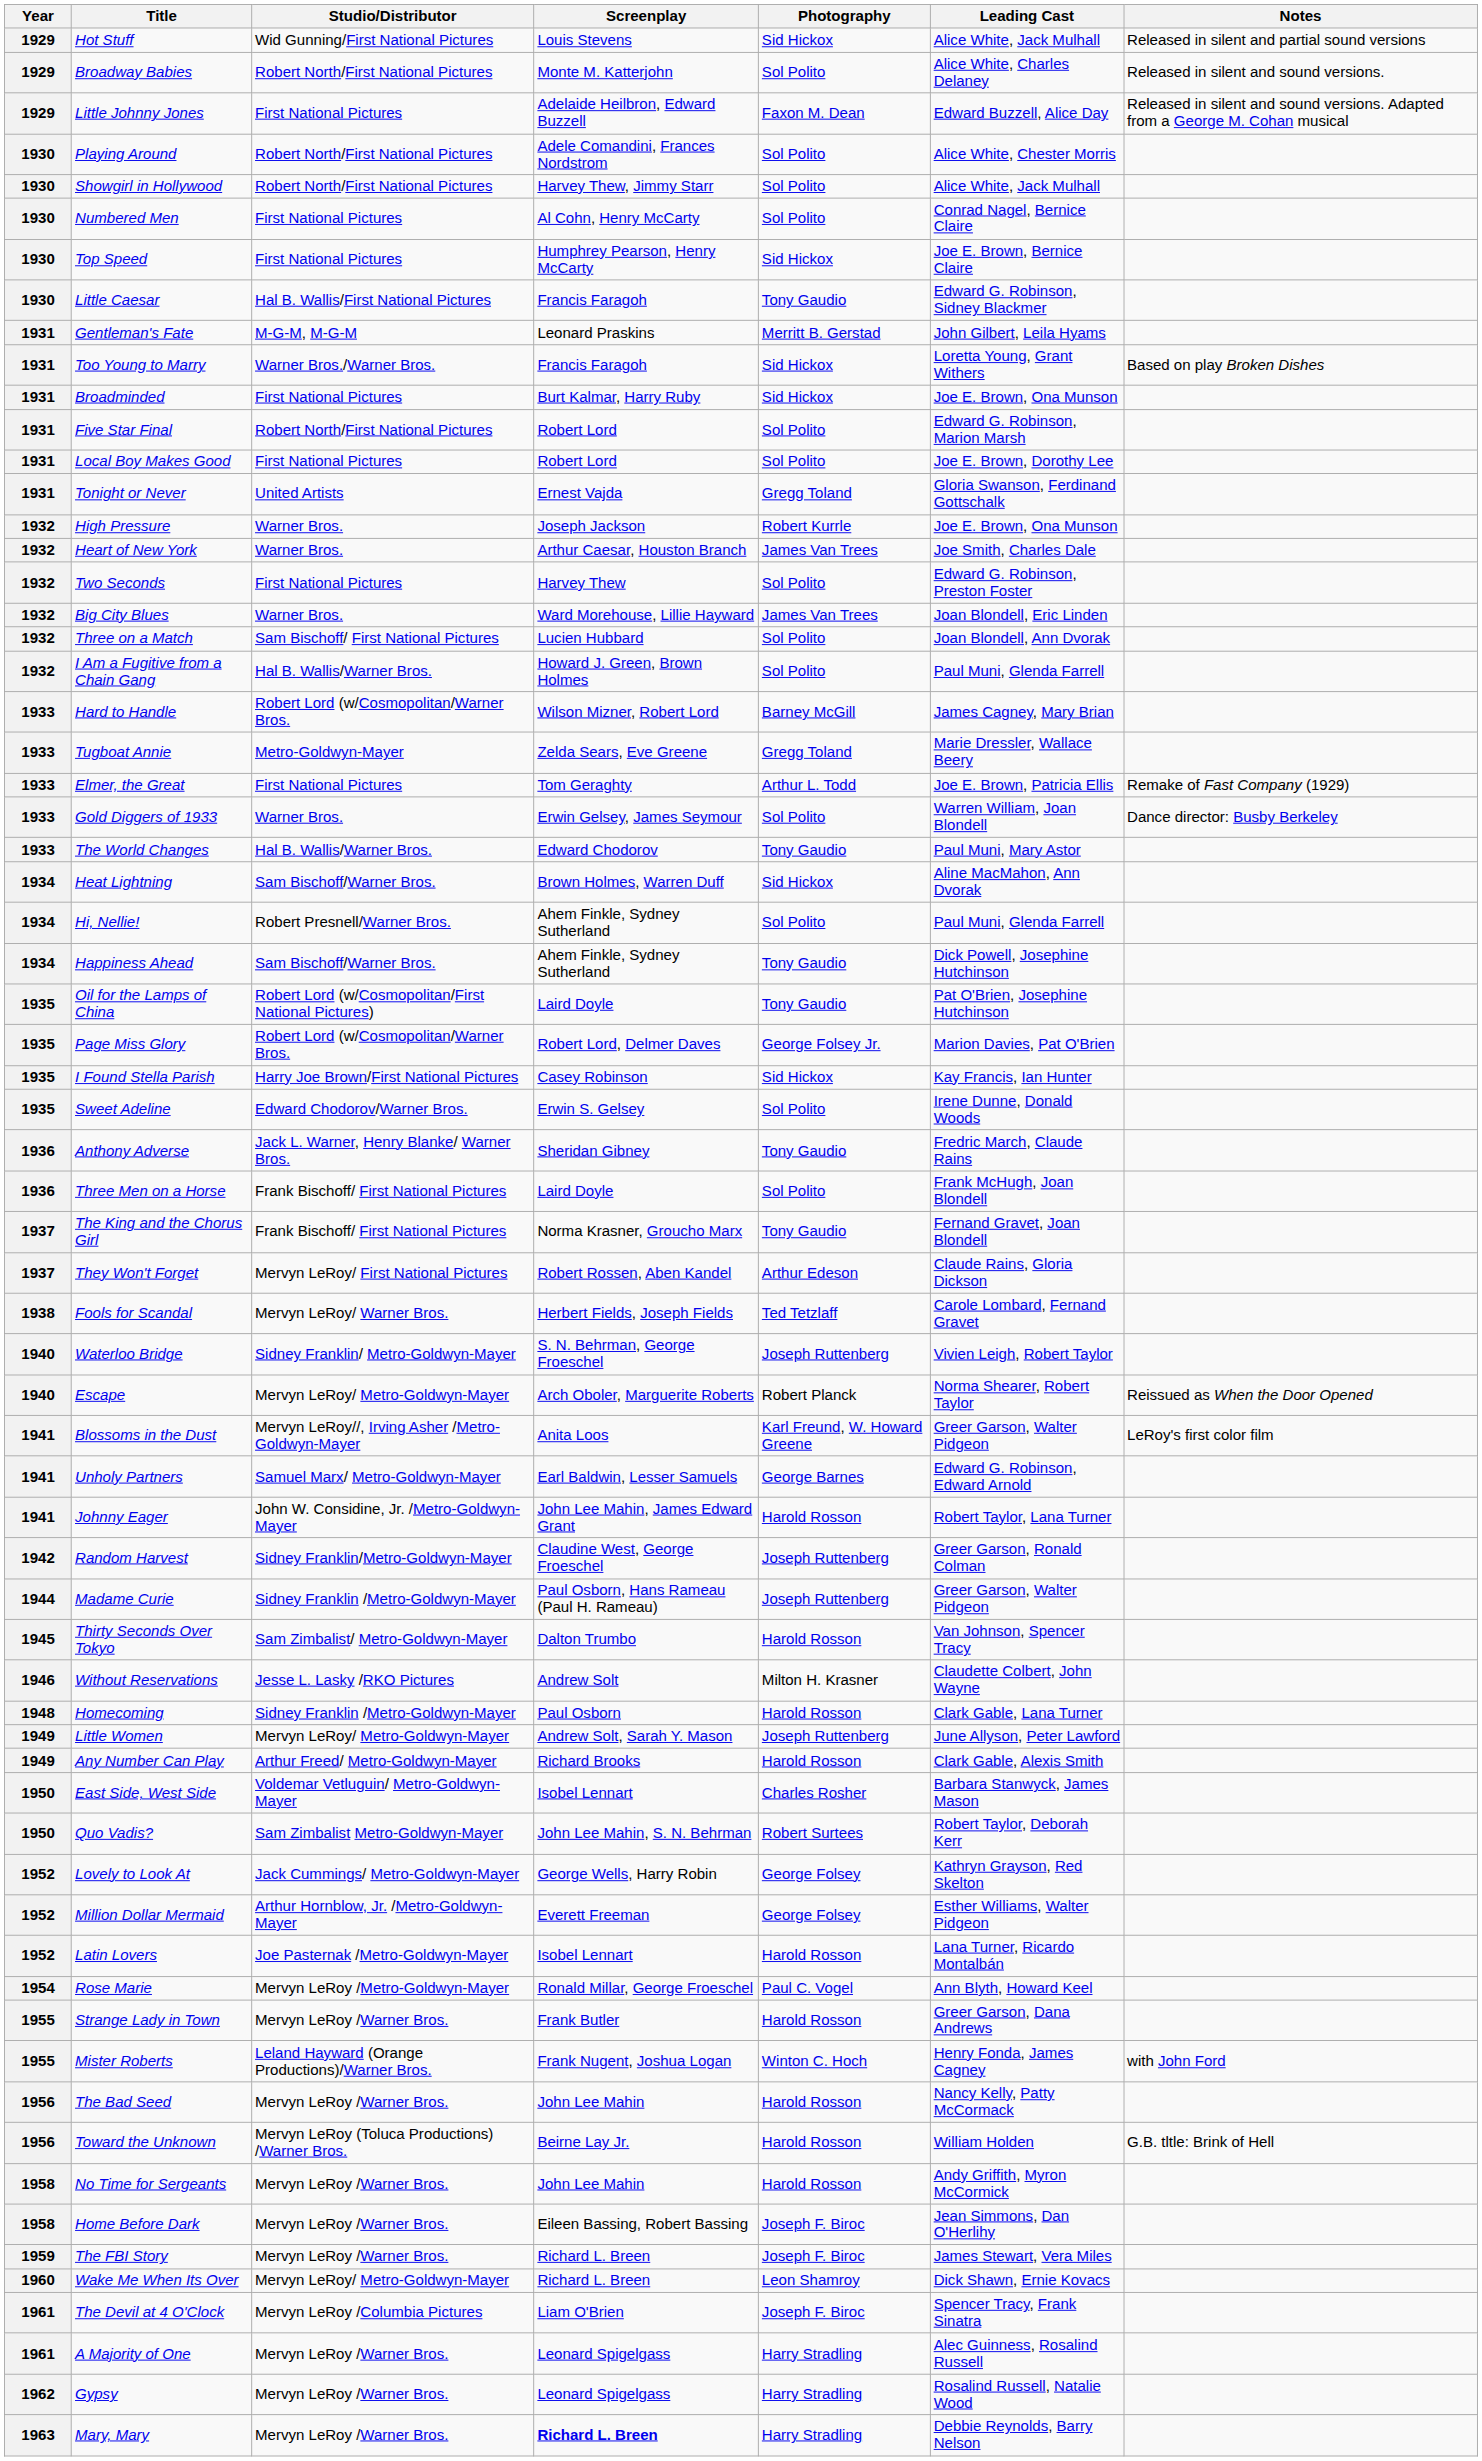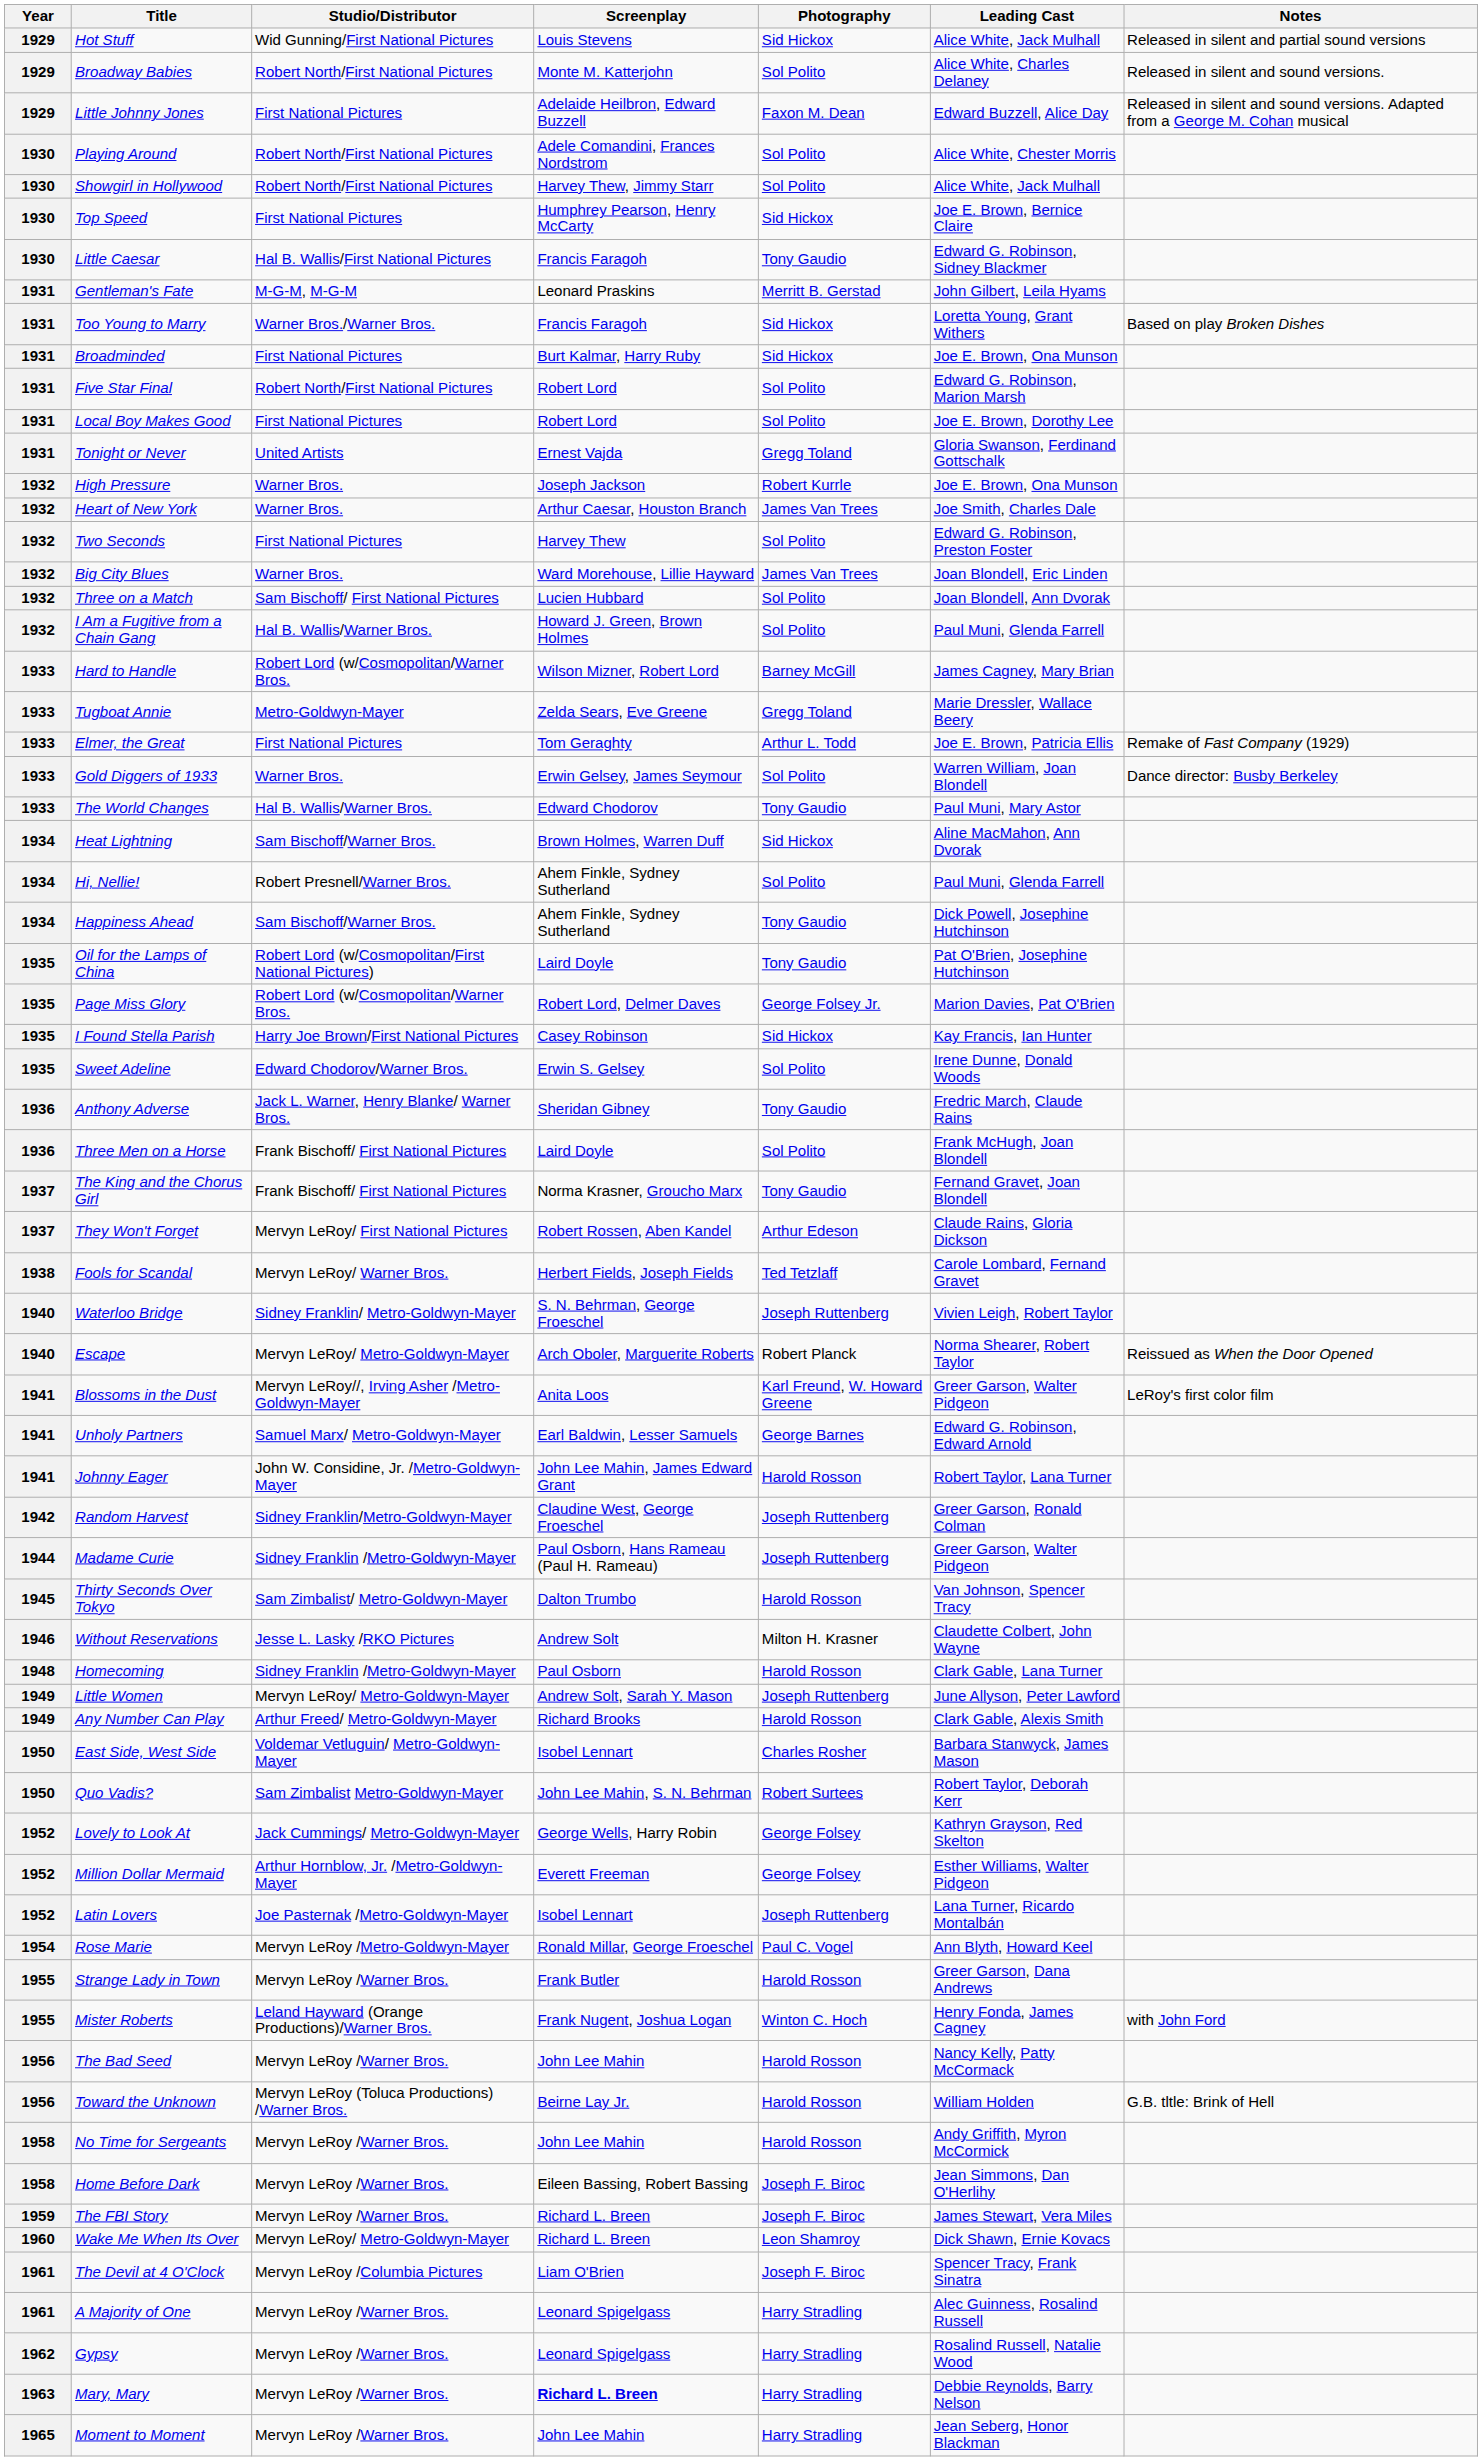- row: 1930 | Numbered Men | First National Pictures | Al Cohn, Henry McCarty | Sol Polito | Conrad Nagel, Bernice Claire
Latin Lovers | Photography: Harold Rosson -> Joseph Ruttenberg
+ row: 1965 | Moment to Moment | Mervyn LeRoy /Warner Bros. | John Lee Mahin | Harry Stradling | Jean Seberg, Honor Blackman
